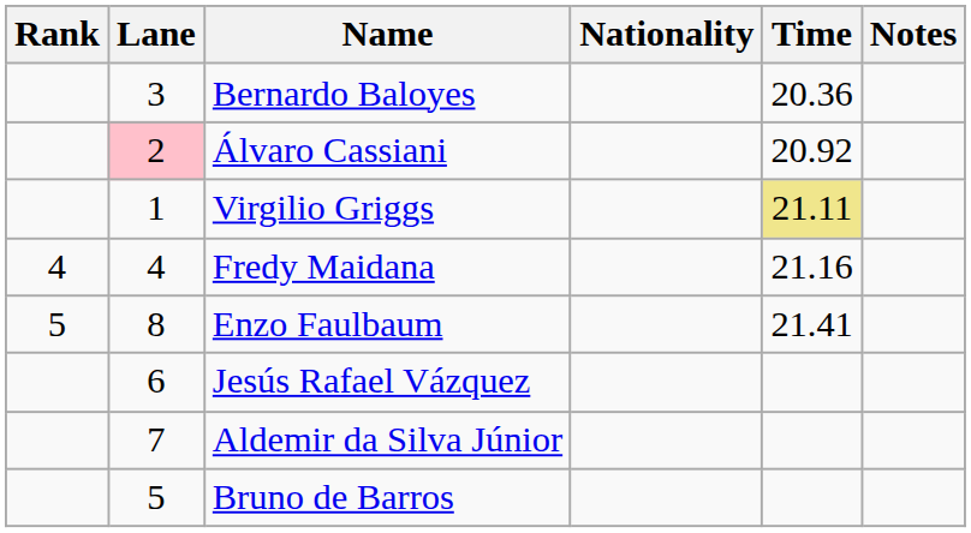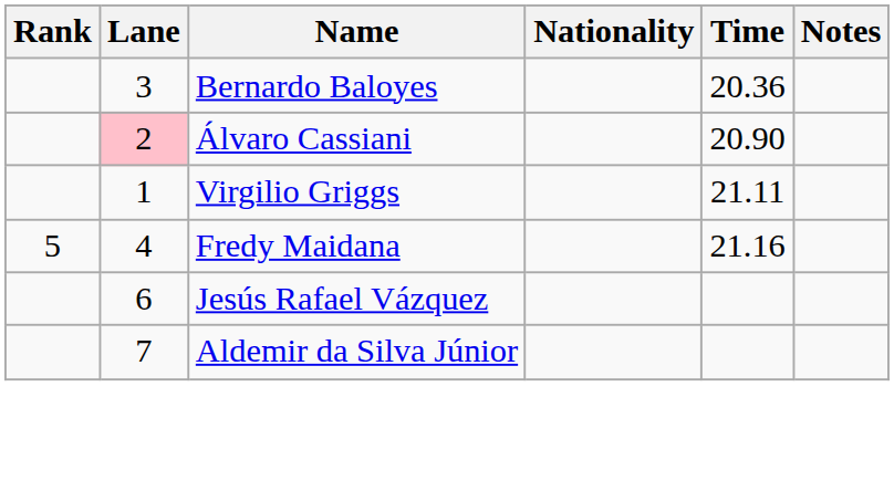Álvaro Cassiani | Time: 20.92 -> 20.90
Virgilio Griggs | Time: khaki background -> no background
Fredy Maidana | Rank: 4 -> 5
- row: 5 | 8 | Enzo Faulbaum | 21.41
- row: 5 | Bruno de Barros
